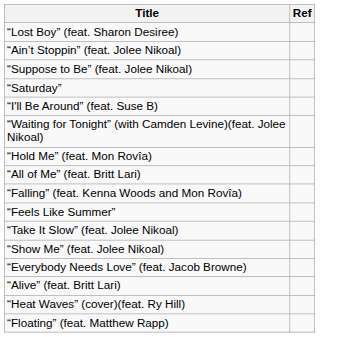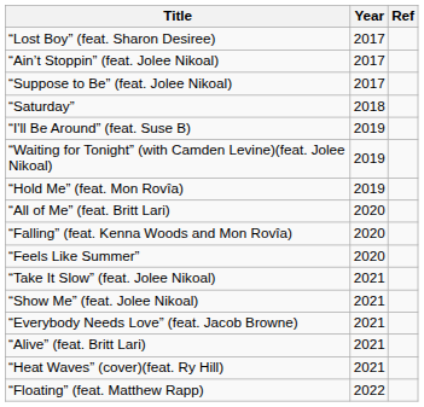+ column: Year | 2017 | 2017 | 2017 | 2018 | 2019 | 2019 | 2019 | 2020 | 2020 | 2020 | 2021 | 2021 | 2021 | 2021 | 2021 | 2022
